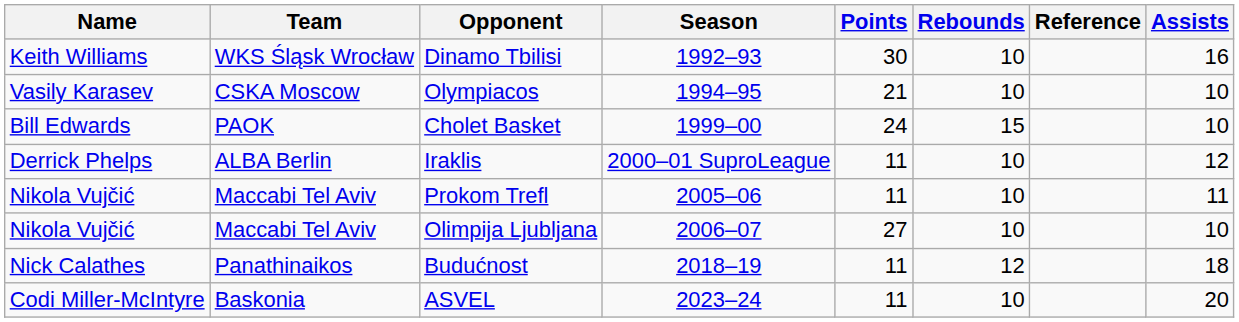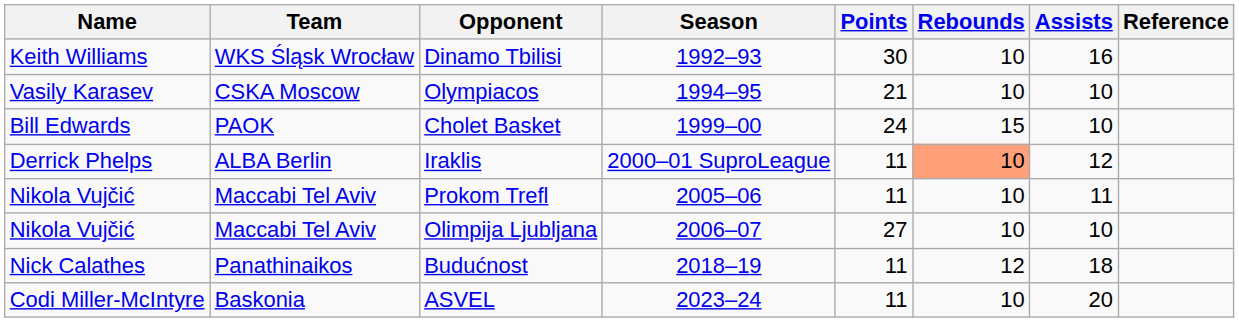columns swapped: Assists <-> Reference
Iraklis | Rebounds: no background -> lightsalmon background
